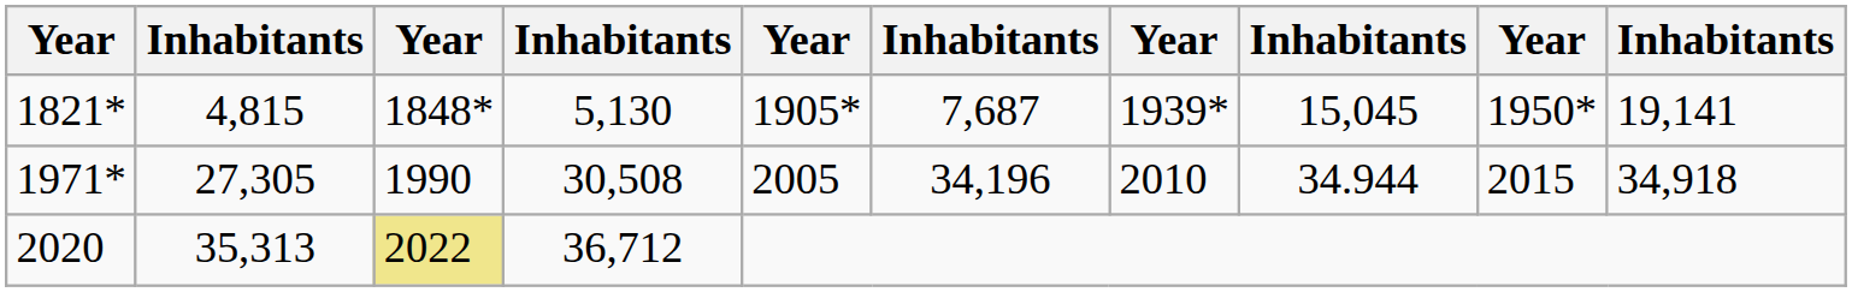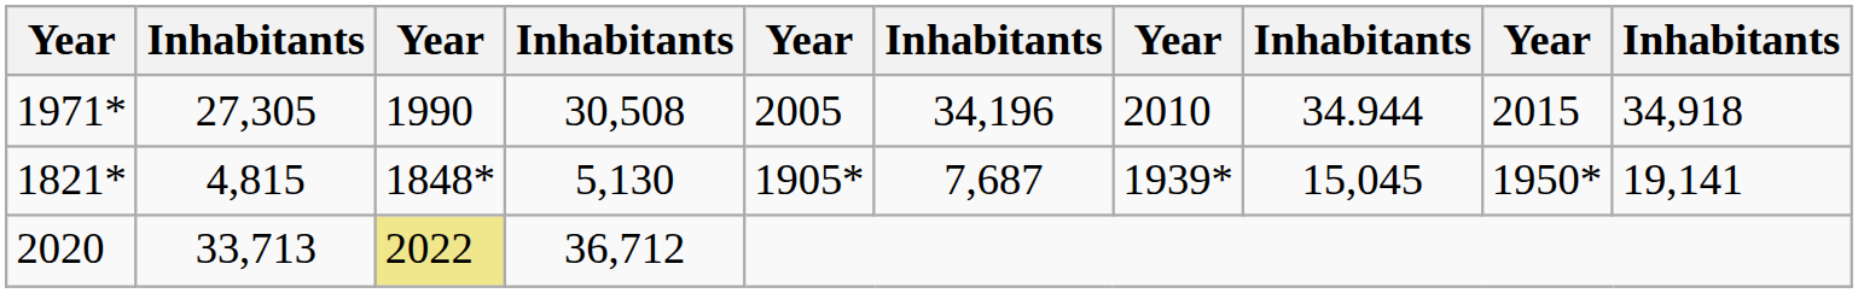rows swapped: 1821* <-> 1971*
2020 | column 2: 35,313 -> 33,713
